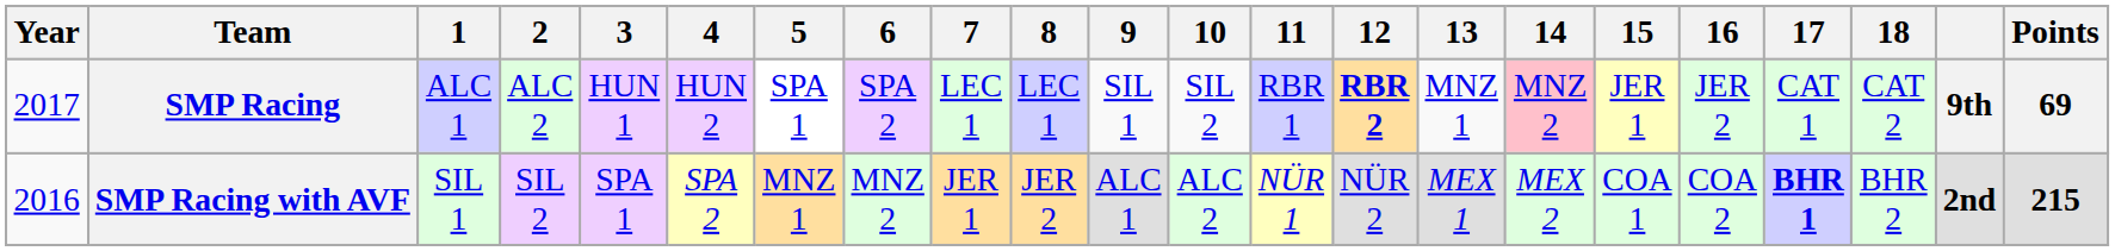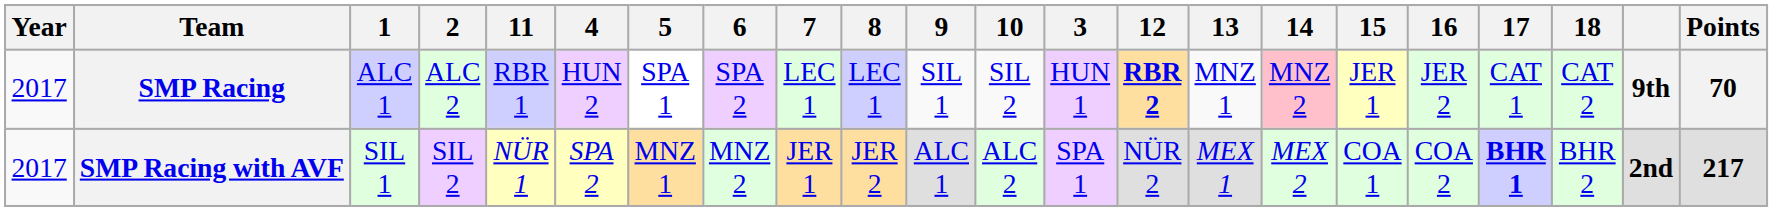columns swapped: 3 <-> 11
SMP Racing | Points: 69 -> 70
SMP Racing with AVF | Year: 2016 -> 2017
SMP Racing with AVF | Points: 215 -> 217
